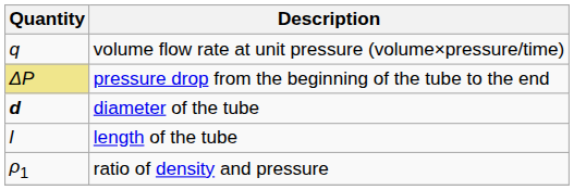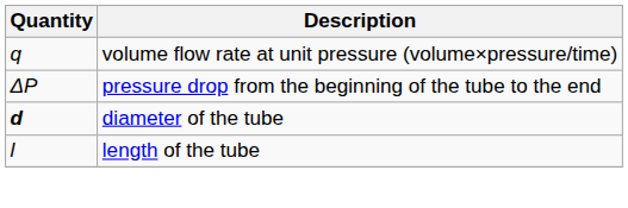pressure drop from the beginning of the tube to the end | Quantity: khaki background -> no background
- row: ρ1 | ratio of density and pressure
